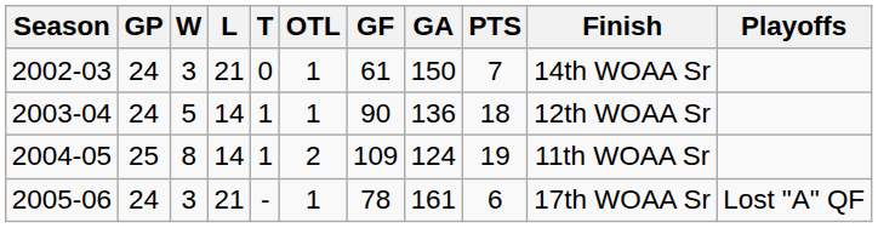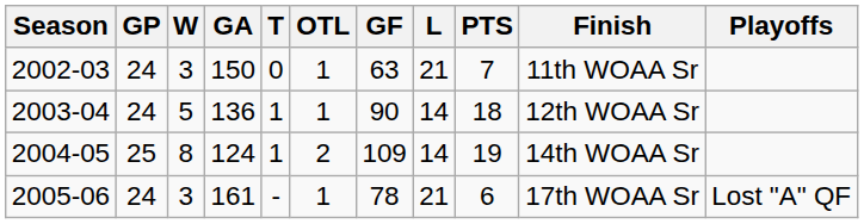columns swapped: L <-> GA
2002-03 | GF: 61 -> 63
2002-03 | Finish: 14th WOAA Sr -> 11th WOAA Sr
2004-05 | Finish: 11th WOAA Sr -> 14th WOAA Sr
